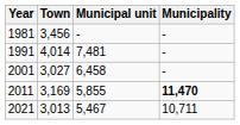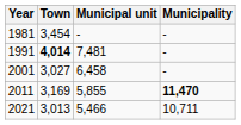1981 | Town: 3,456 -> 3,454
1991 | Town: normal -> bold
2021 | Municipal unit: 5,467 -> 5,466
